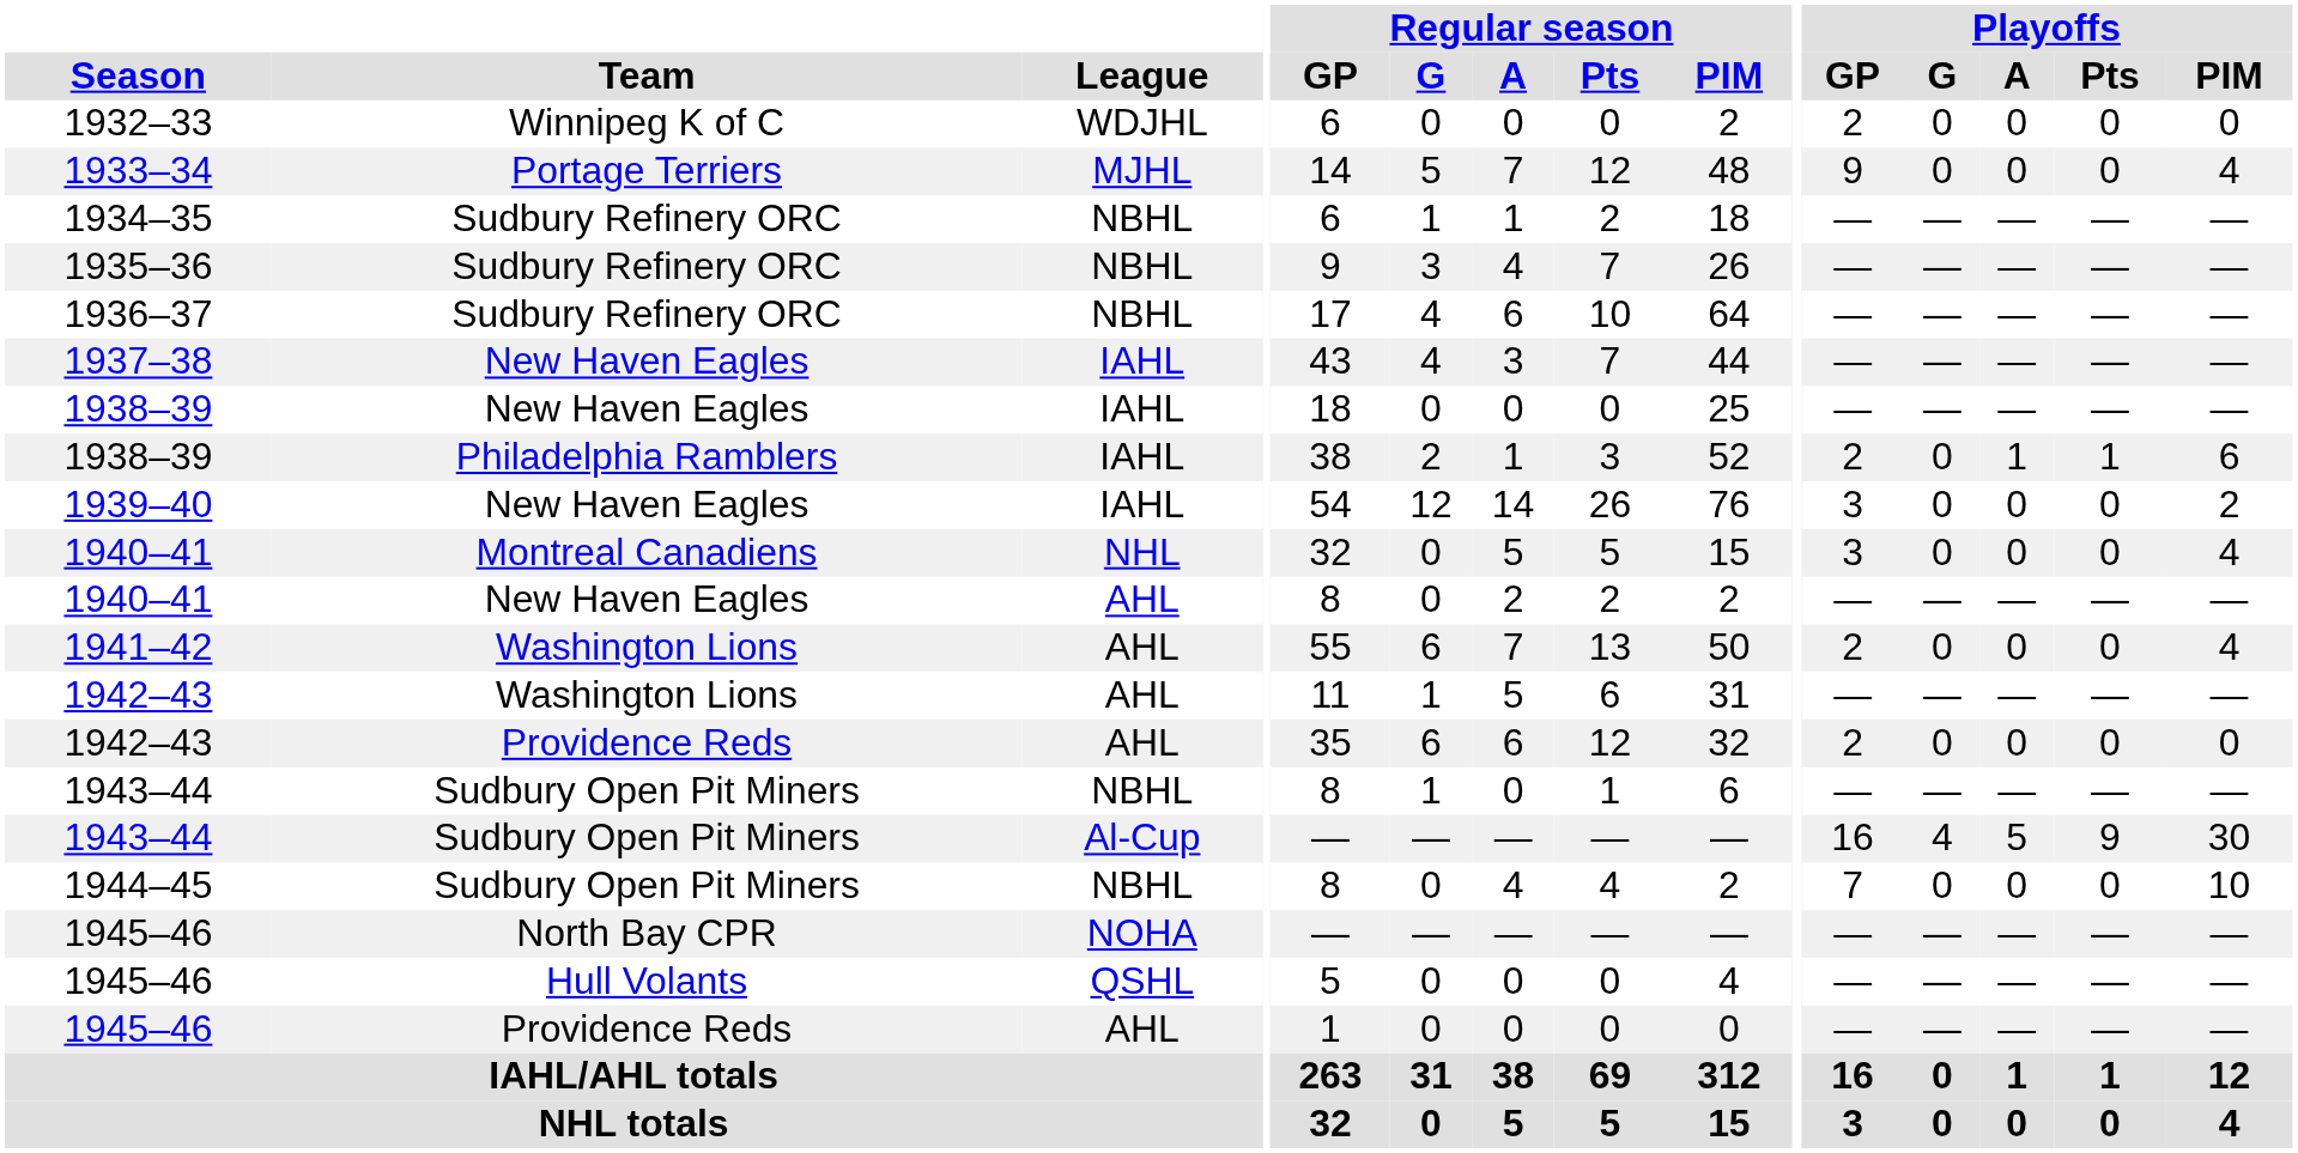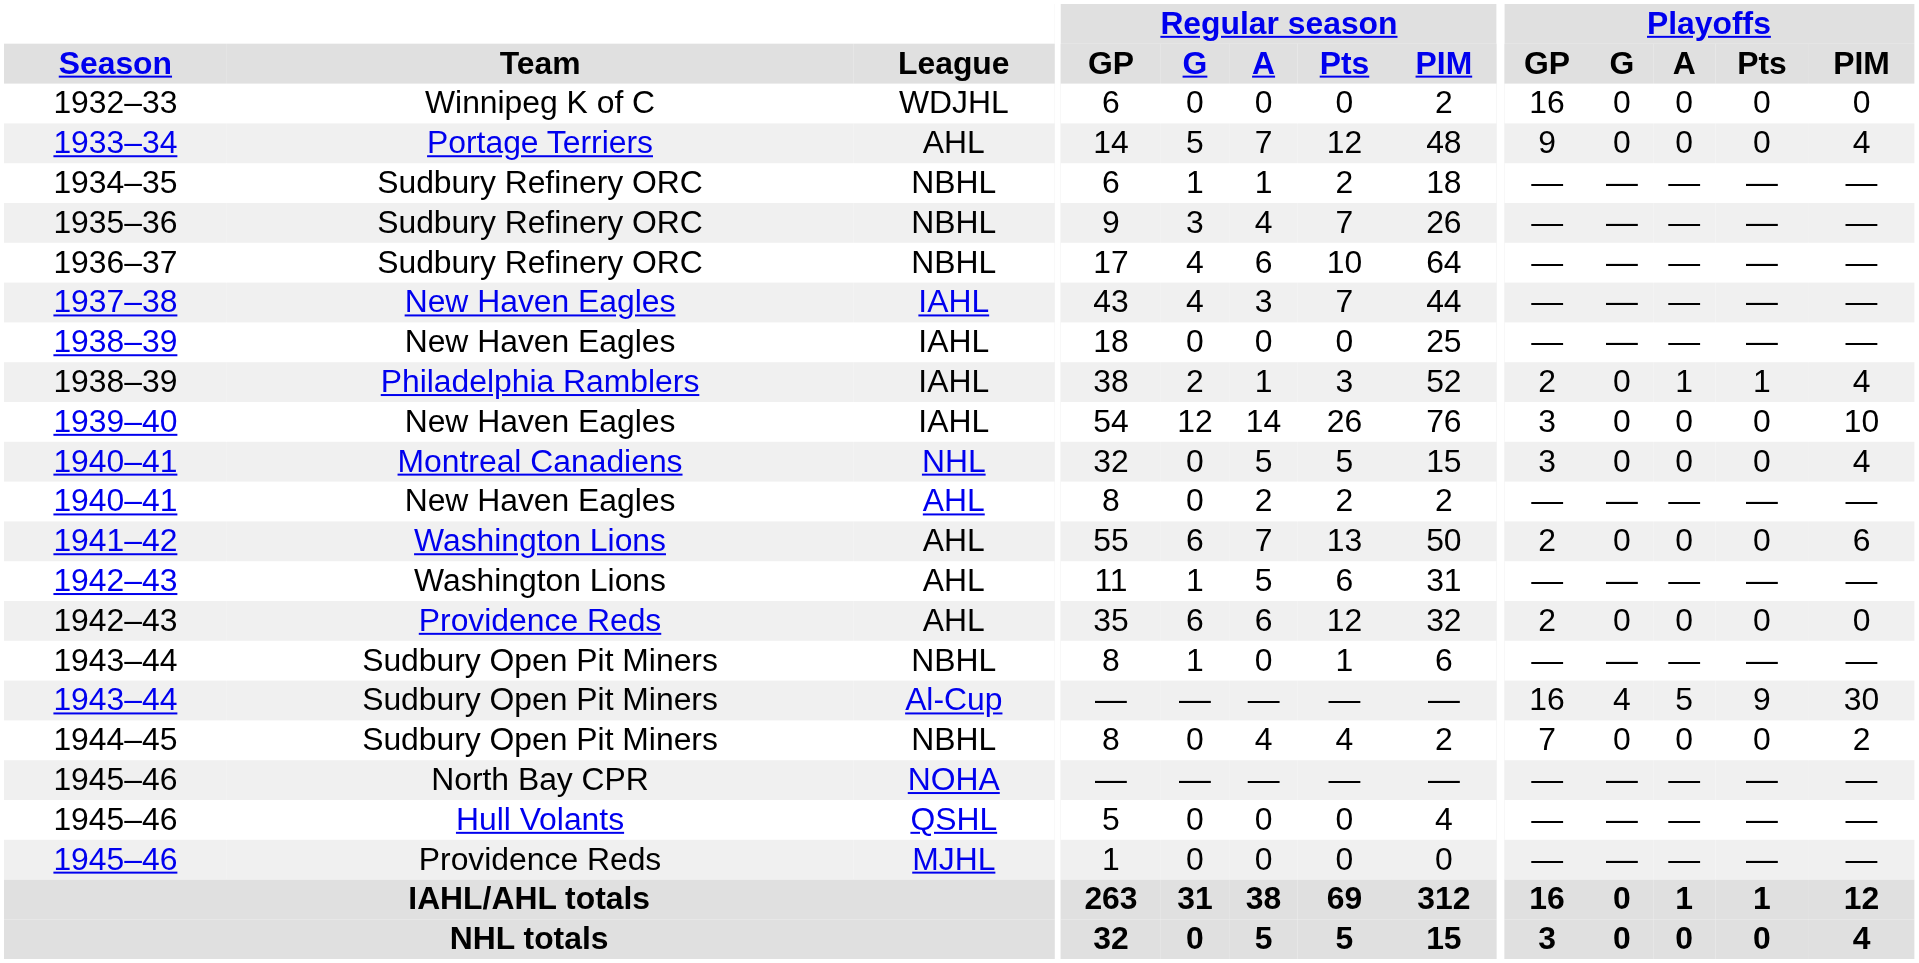1932–33 | Playoffs / GP: 2 -> 16
1933–34 | League: MJHL -> AHL
1938–39 / Philadelphia Ramblers | Playoffs / PIM: 6 -> 4
1939–40 | Playoffs / PIM: 2 -> 10
1941–42 | Playoffs / PIM: 4 -> 6
1944–45 | Playoffs / PIM: 10 -> 2
1945–46 / Providence Reds | League: AHL -> MJHL
